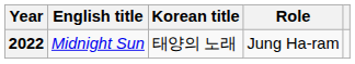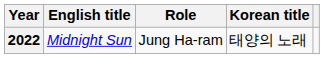columns swapped: Korean title <-> Role
